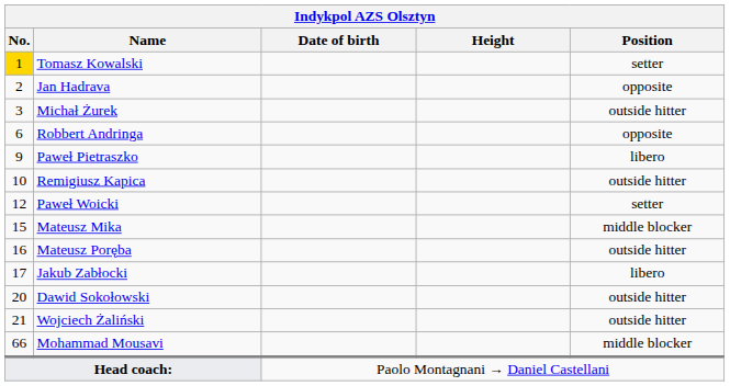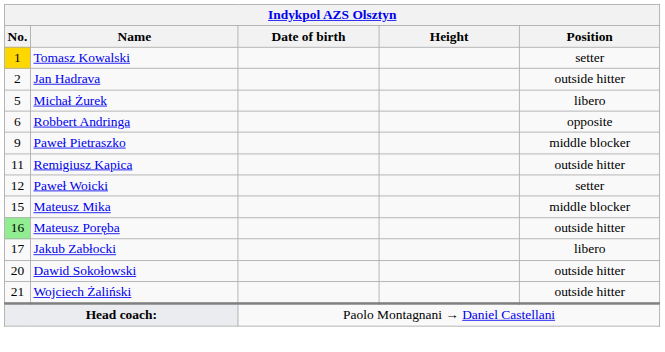Jan Hadrava | Position: opposite -> outside hitter
Michał Żurek | No.: 3 -> 5
Michał Żurek | Position: outside hitter -> libero
Paweł Pietraszko | Position: libero -> middle blocker
Remigiusz Kapica | No.: 10 -> 11
Mateusz Poręba | No.: no background -> lightgreen background
- row: 66 | Mohammad Mousavi | middle blocker
